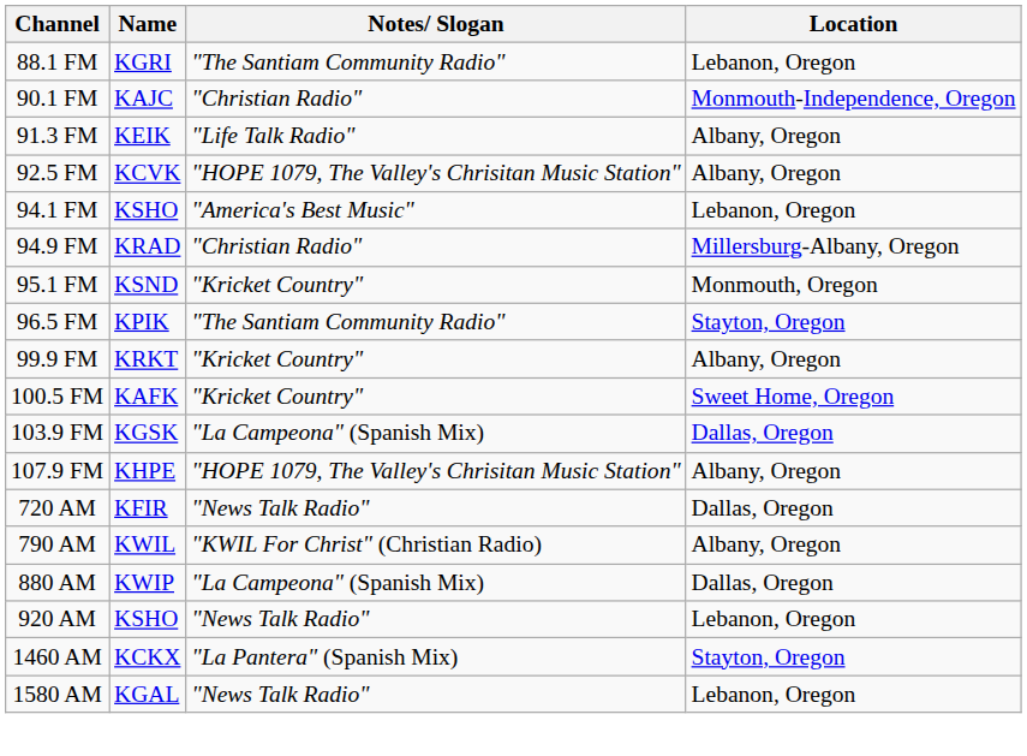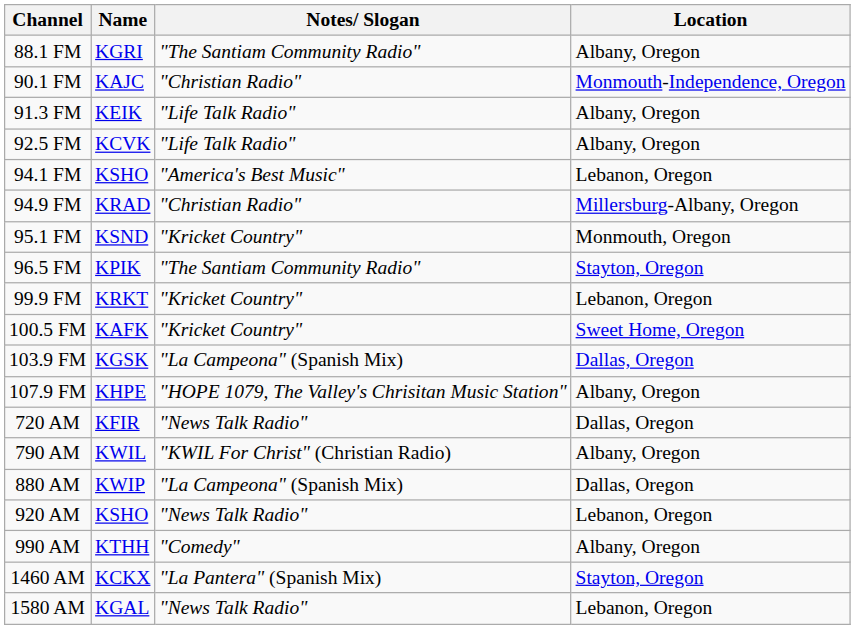88.1 FM | Location: Lebanon, Oregon -> Albany, Oregon
92.5 FM | Notes/ Slogan: "HOPE 1079, The Valley's Chrisitan Music Station" -> "Life Talk Radio"
99.9 FM | Location: Albany, Oregon -> Lebanon, Oregon
+ row: 990 AM | KTHH | "Comedy" | Albany, Oregon
